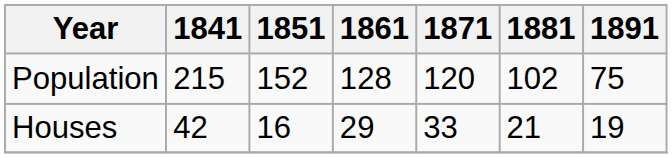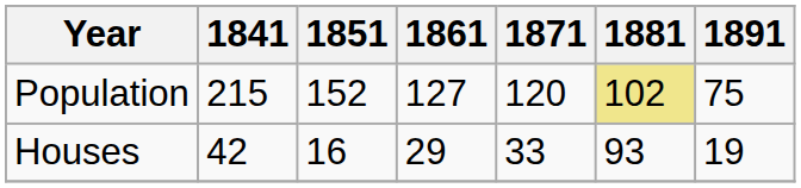Population | 1861: 128 -> 127
Population | 1881: no background -> khaki background
Houses | 1881: 21 -> 93
